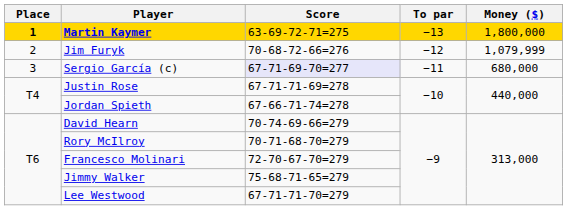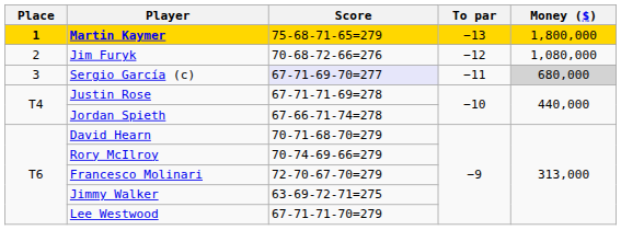Martin Kaymer | Score: 63-69-72-71=275 -> 75-68-71-65=279
Jim Furyk | Money ($): 1,079,999 -> 1,080,000
Sergio García (c) | Money ($): no background -> lightgrey background
David Hearn | Score: 70-74-69-66=279 -> 70-71-68-70=279
Rory McIlroy | Score: 70-71-68-70=279 -> 70-74-69-66=279
Jimmy Walker | Score: 75-68-71-65=279 -> 63-69-72-71=275
